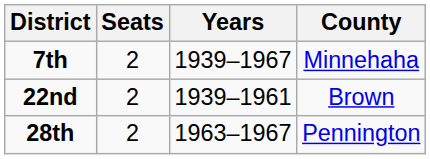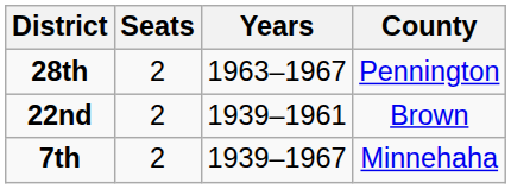rows swapped: 7th <-> 28th
